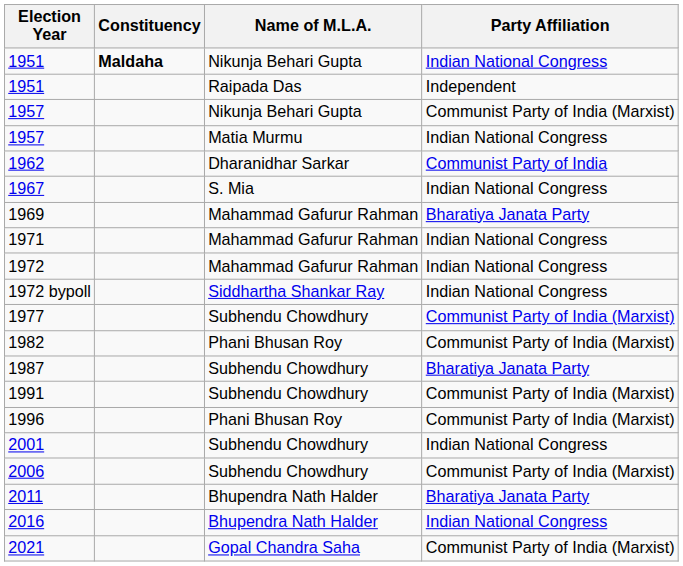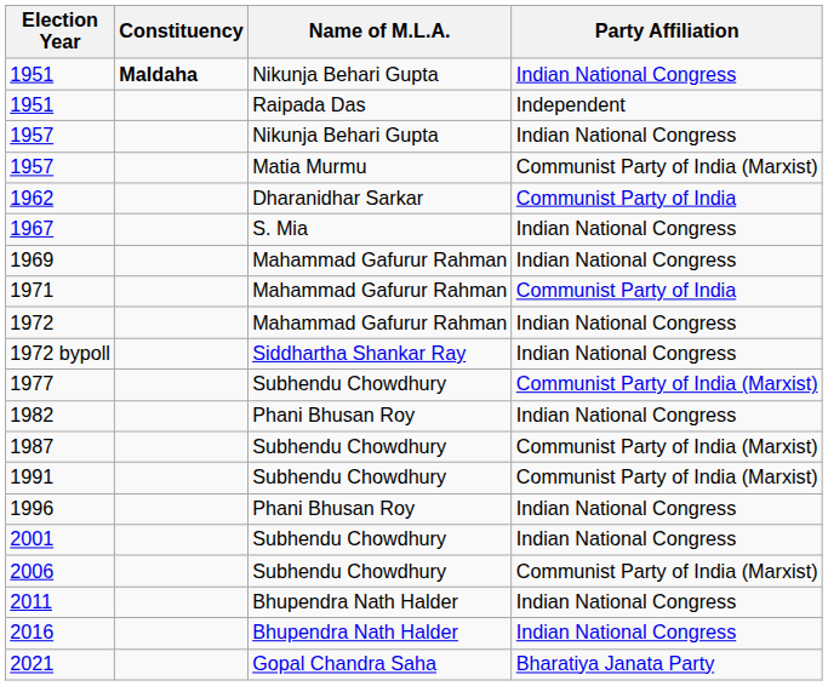1957 / Nikunja Behari Gupta | Party Affiliation: Communist Party of India (Marxist) -> Indian National Congress
1957 / Matia Murmu | Party Affiliation: Indian National Congress -> Communist Party of India (Marxist)
1969 | Party Affiliation: Bharatiya Janata Party -> Indian National Congress
1971 | Party Affiliation: Indian National Congress -> Communist Party of India
1982 | Party Affiliation: Communist Party of India (Marxist) -> Indian National Congress
1987 | Party Affiliation: Bharatiya Janata Party -> Communist Party of India (Marxist)
1996 | Party Affiliation: Communist Party of India (Marxist) -> Indian National Congress
2011 | Party Affiliation: Bharatiya Janata Party -> Indian National Congress
2021 | Party Affiliation: Communist Party of India (Marxist) -> Bharatiya Janata Party
